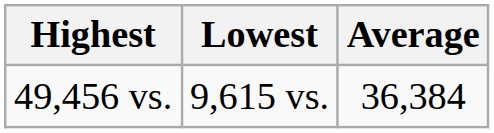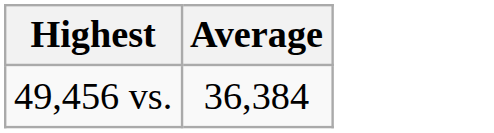- column: Lowest | 9,615 vs.
